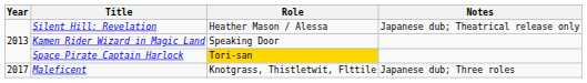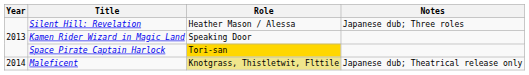Silent Hill: Revelation | Notes: Japanese dub; Theatrical release only -> Japanese dub; Three roles
Maleficent | Year: 2017 -> 2014
Maleficent | Role: no background -> khaki background
Maleficent | Notes: Japanese dub; Three roles -> Japanese dub; Theatrical release only
